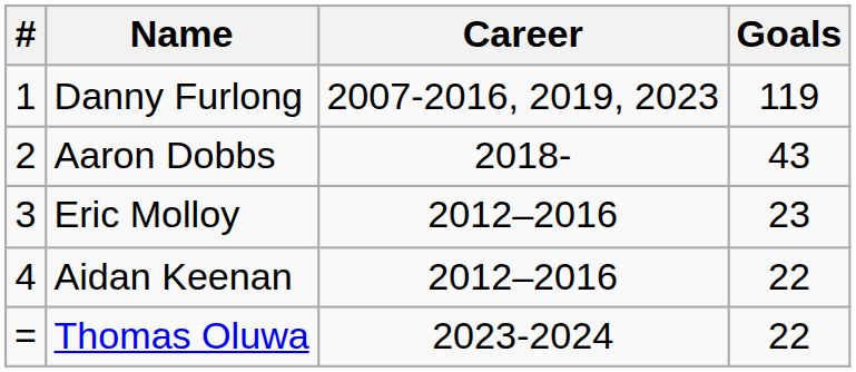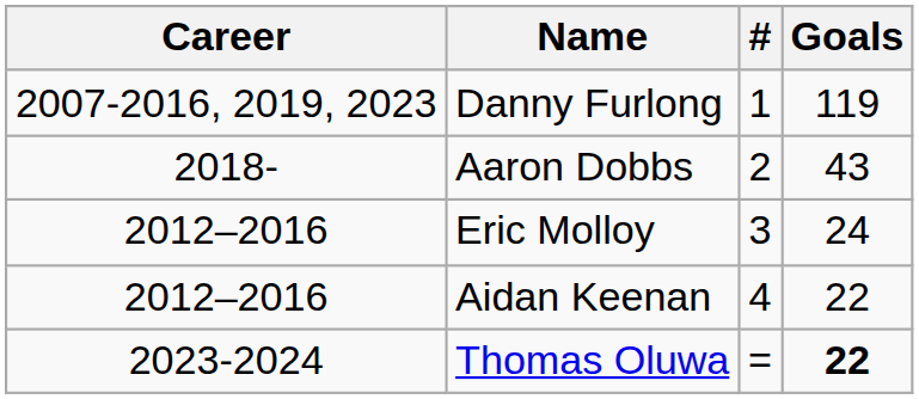columns swapped: # <-> Career
Eric Molloy | Goals: 23 -> 24
Thomas Oluwa | Goals: normal -> bold
